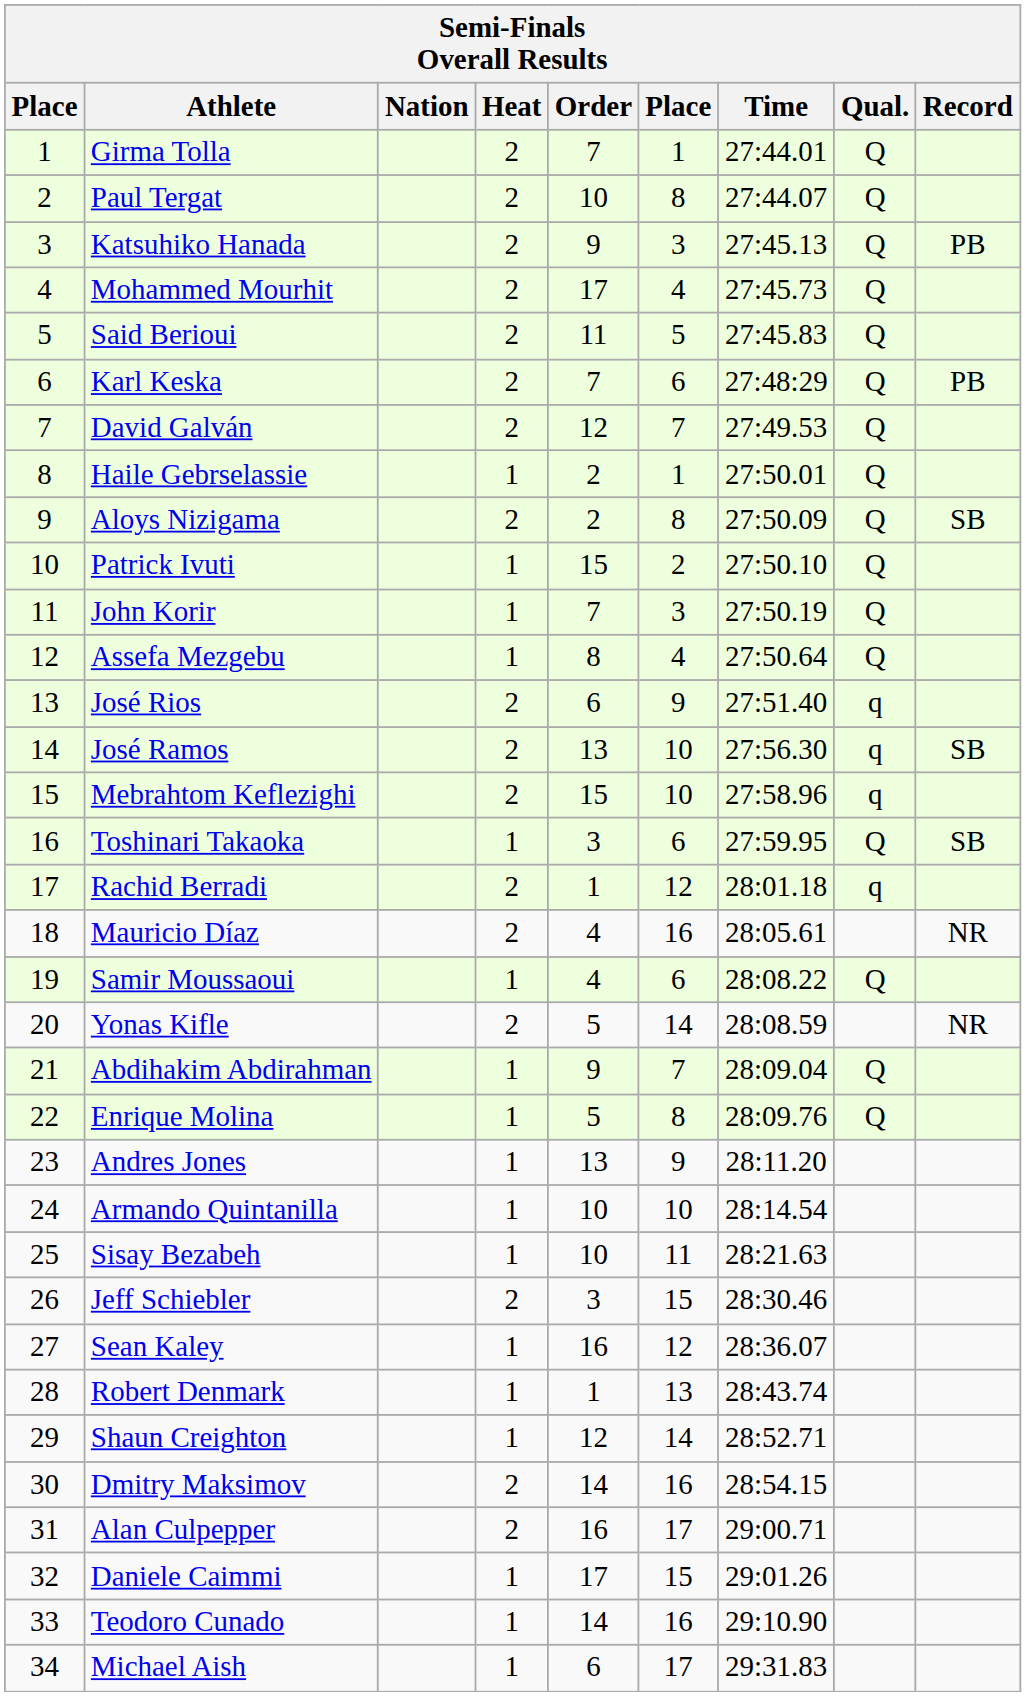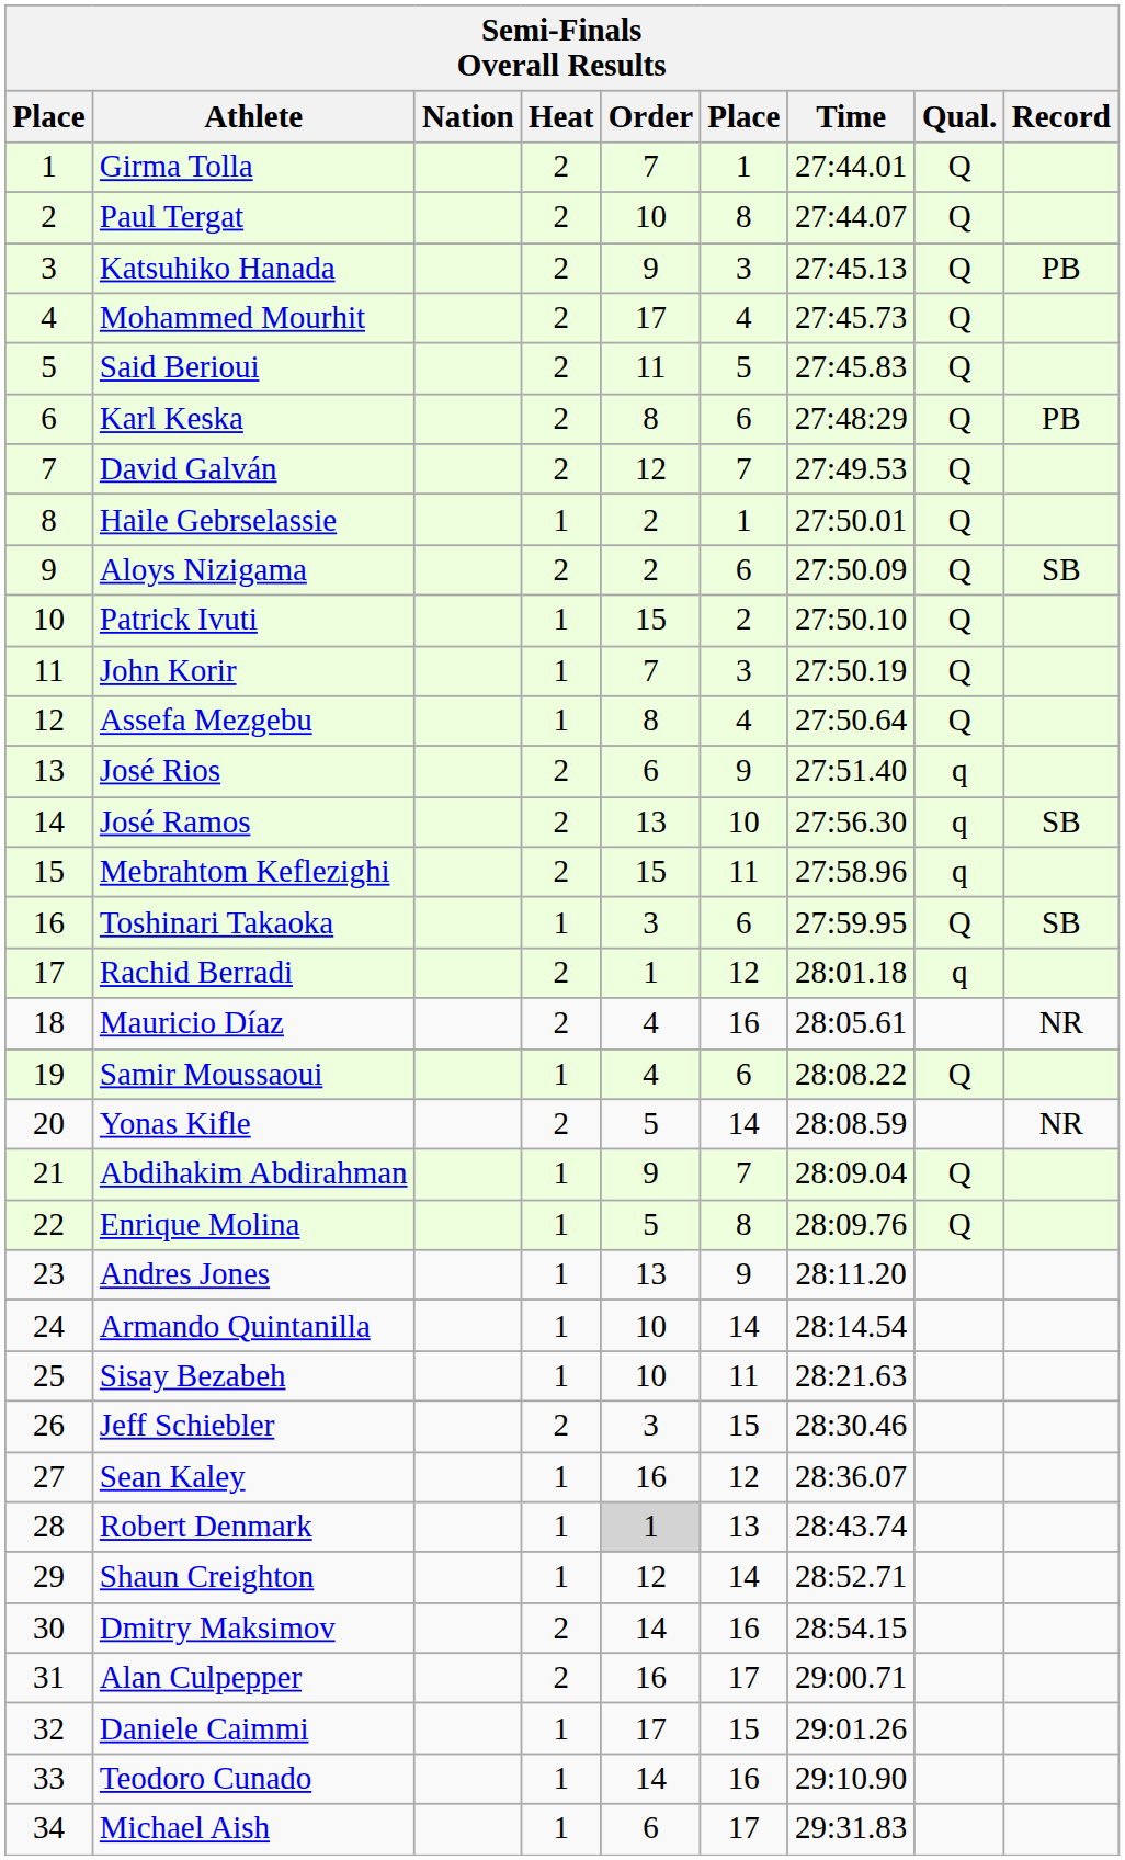Karl Keska | Order: 7 -> 8
Aloys Nizigama | column 6: 8 -> 6
Mebrahtom Keflezighi | column 6: 10 -> 11
Armando Quintanilla | column 6: 10 -> 14
Robert Denmark | Order: no background -> lightgrey background
